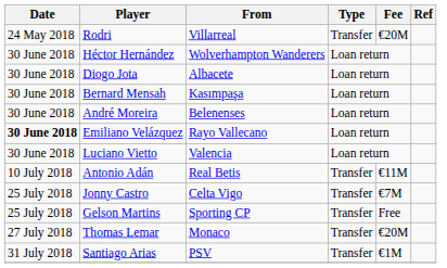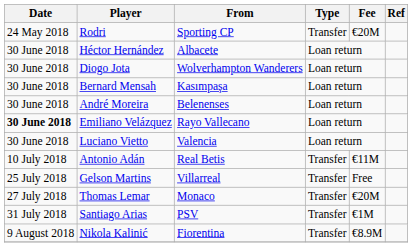Rodri | From: Villarreal -> Sporting CP
Héctor Hernández | From: Wolverhampton Wanderers -> Albacete
Diogo Jota | From: Albacete -> Wolverhampton Wanderers
- row: 25 July 2018 | Jonny Castro | Celta Vigo | Transfer | €7M
Gelson Martins | From: Sporting CP -> Villarreal
+ row: 9 August 2018 | Nikola Kalinić | Fiorentina | Transfer | €8.9M
